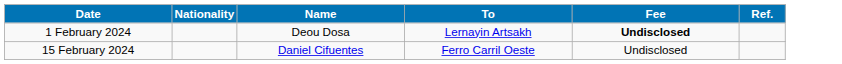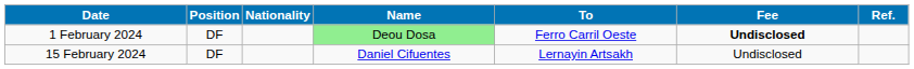+ column: Position | DF | DF
1 February 2024 | Name: no background -> lightgreen background
1 February 2024 | To: Lernayin Artsakh -> Ferro Carril Oeste
15 February 2024 | To: Ferro Carril Oeste -> Lernayin Artsakh
